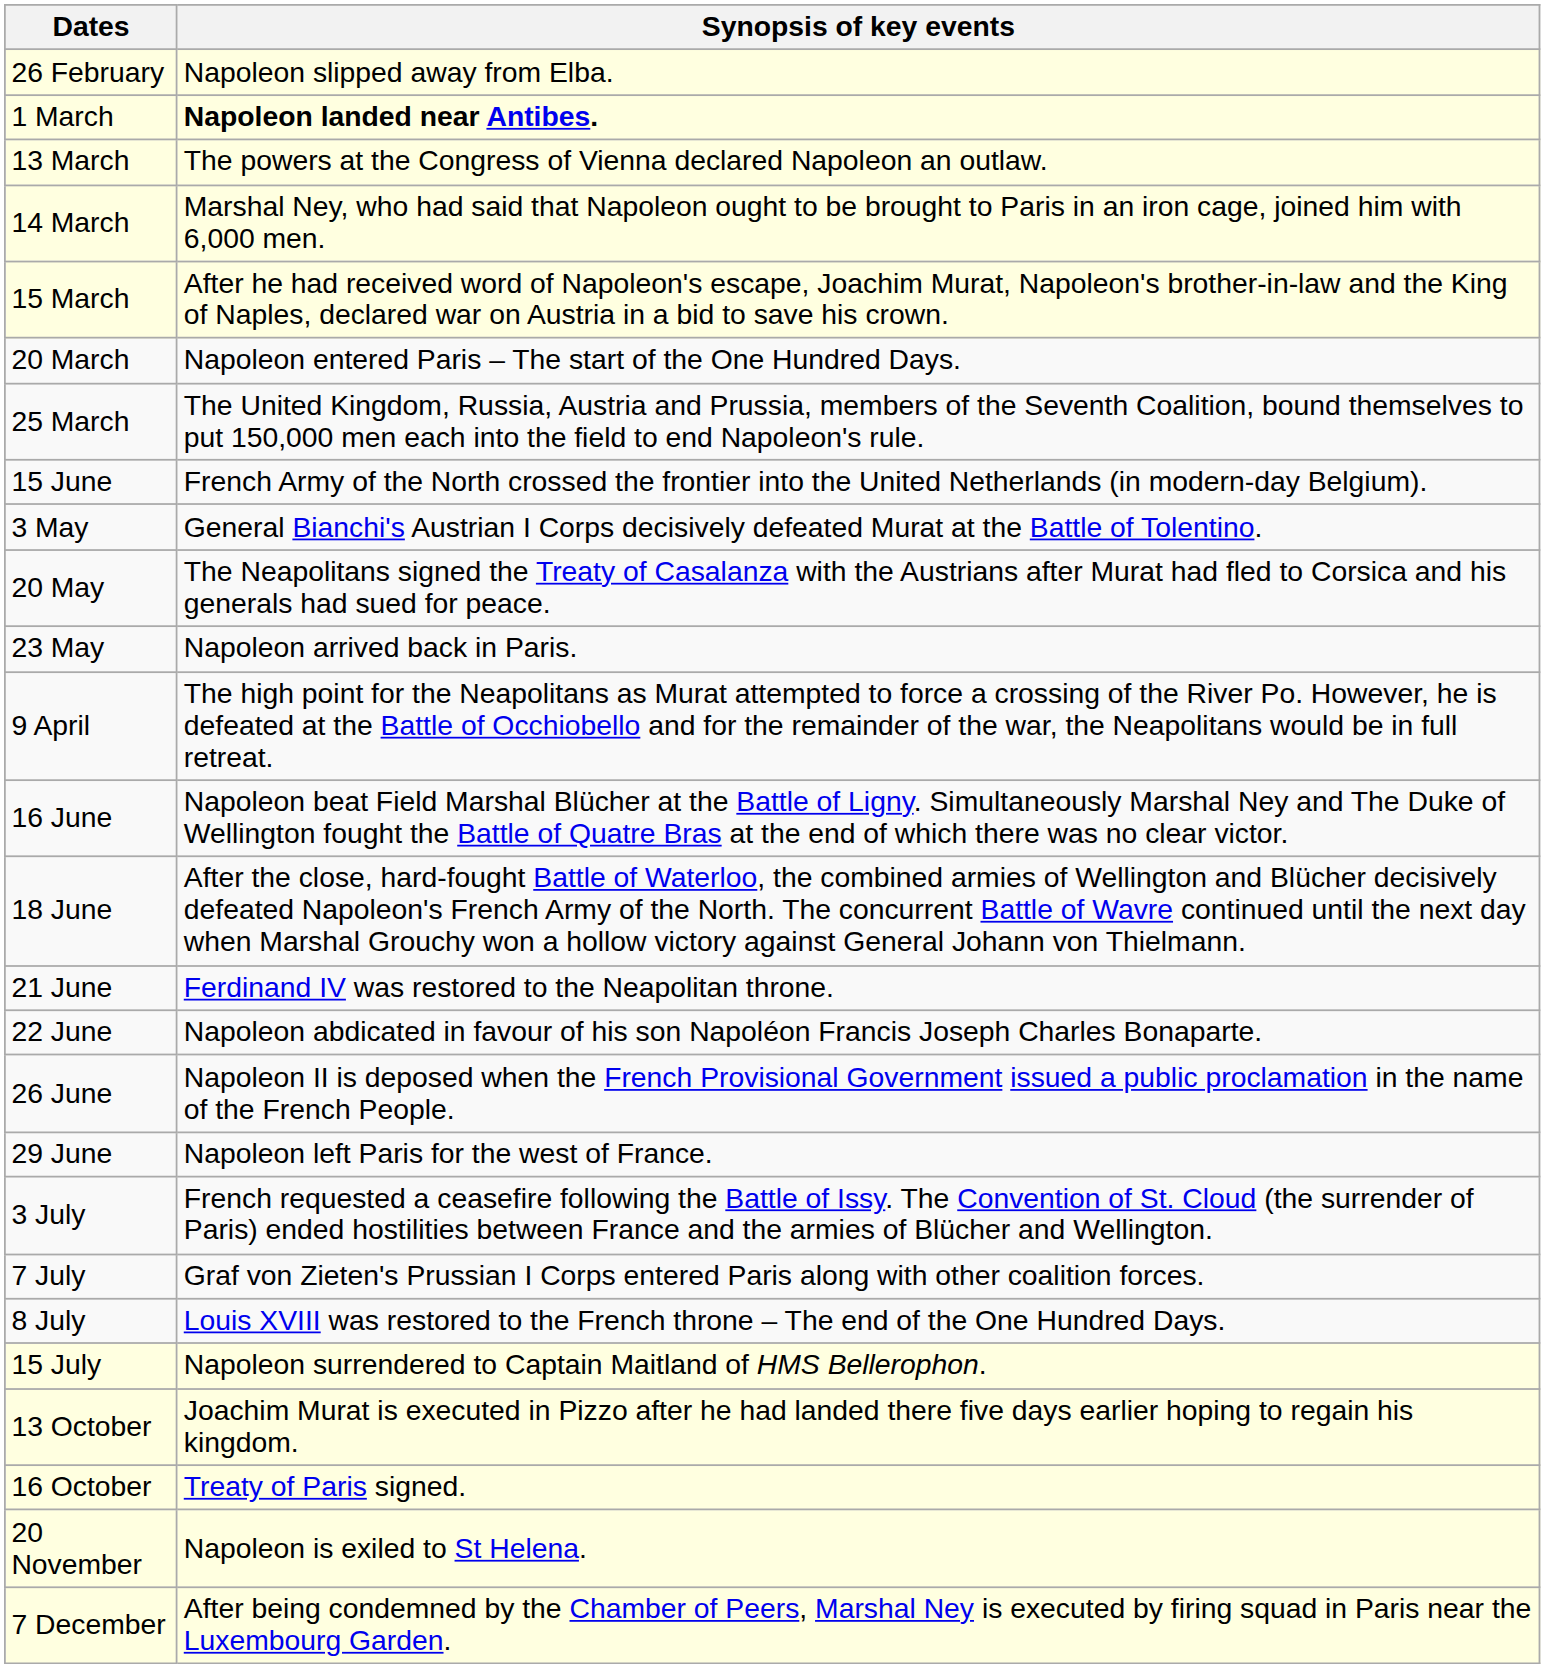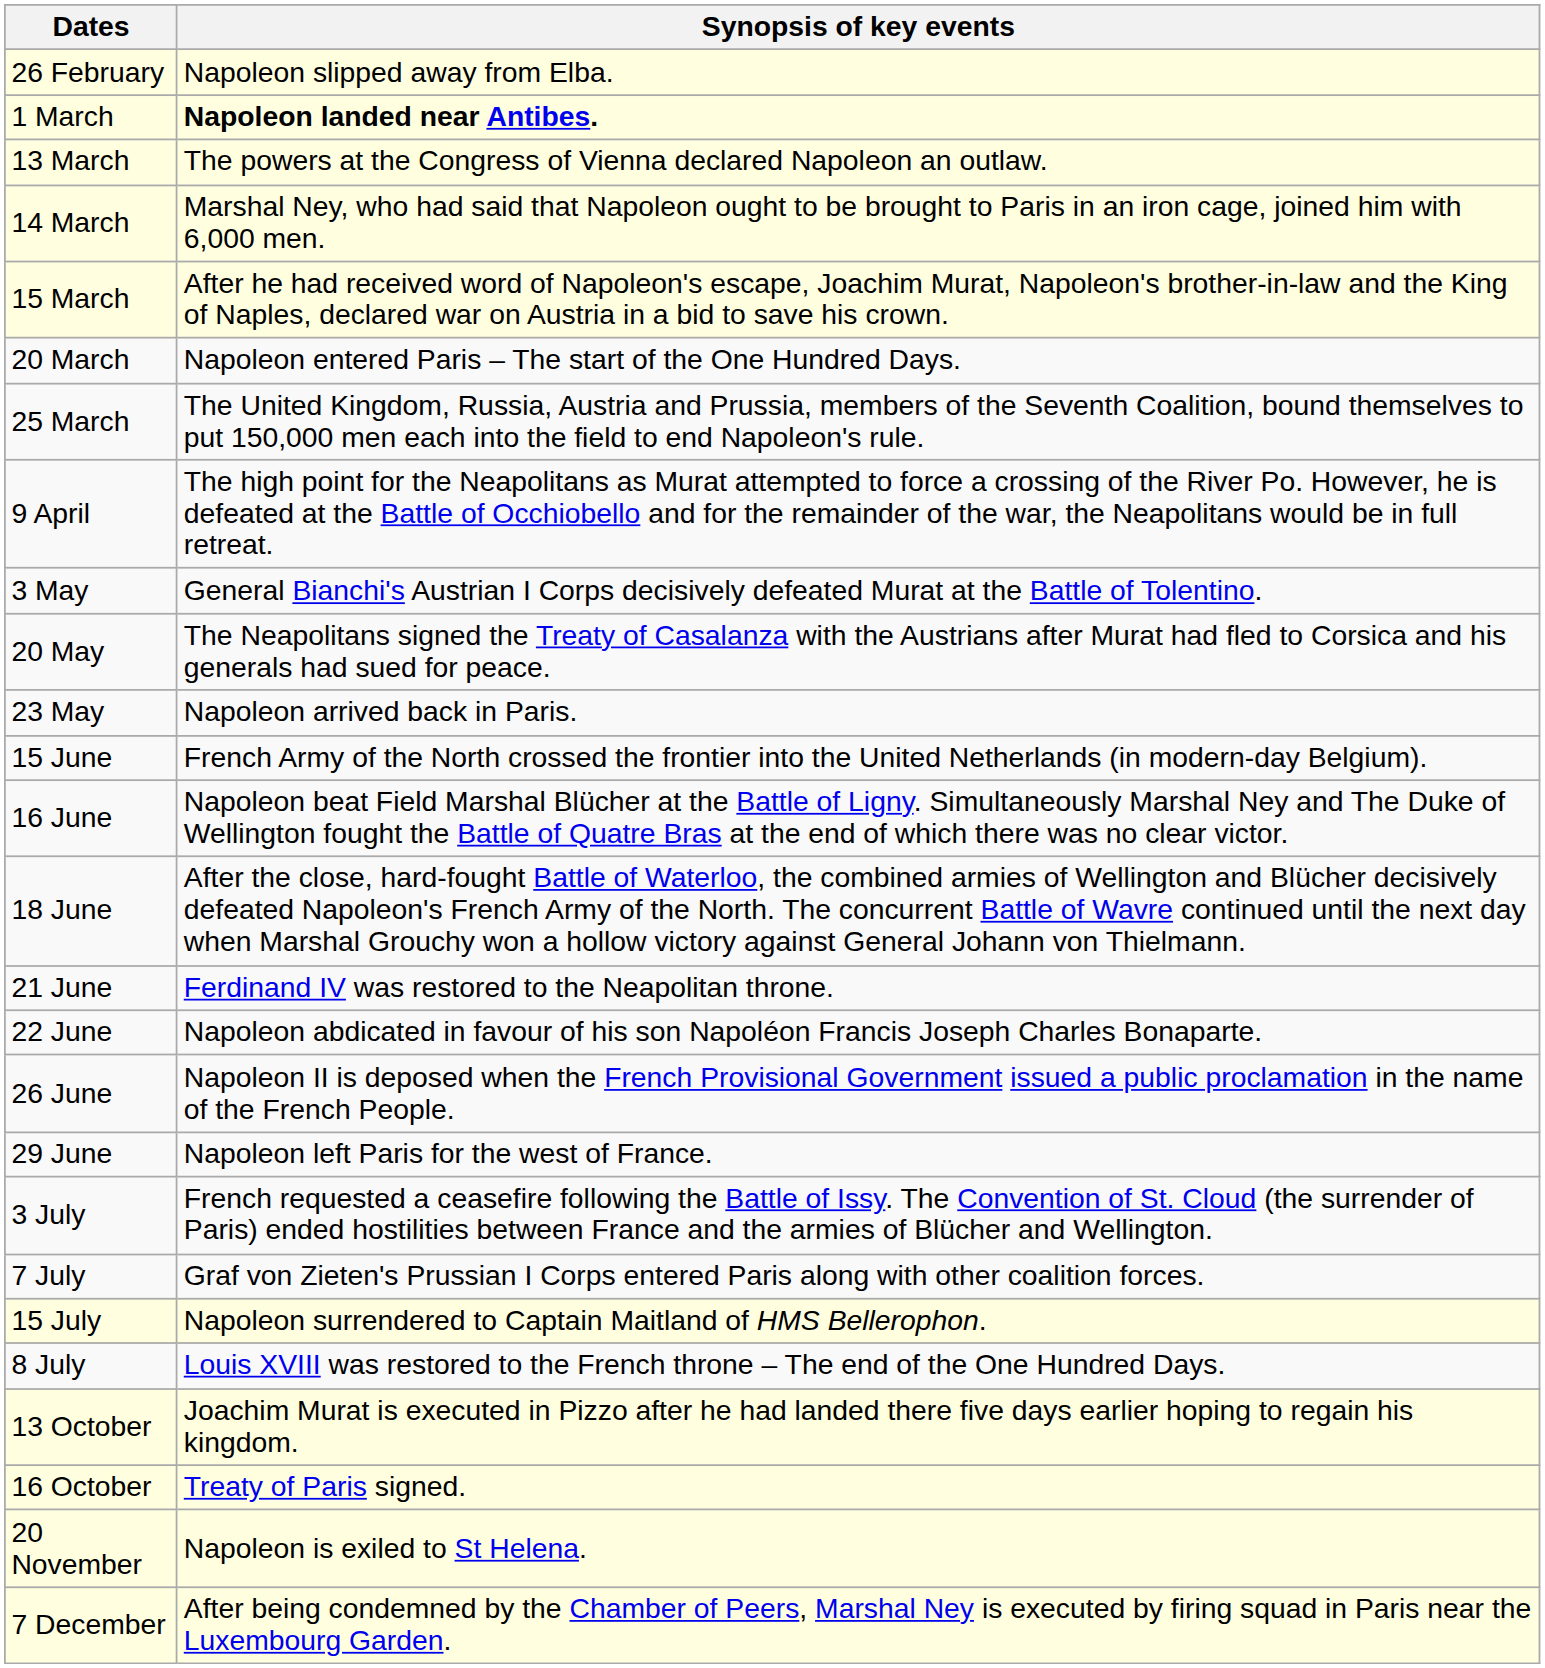rows swapped: 9 April <-> 15 June
rows swapped: 8 July <-> 15 July
